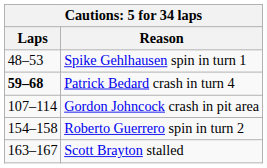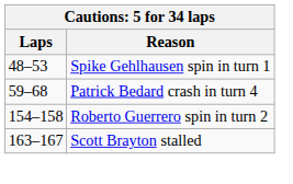Patrick Bedard crash in turn 4 | Laps: bold -> normal
- row: 107–114 | Gordon Johncock crash in pit area
